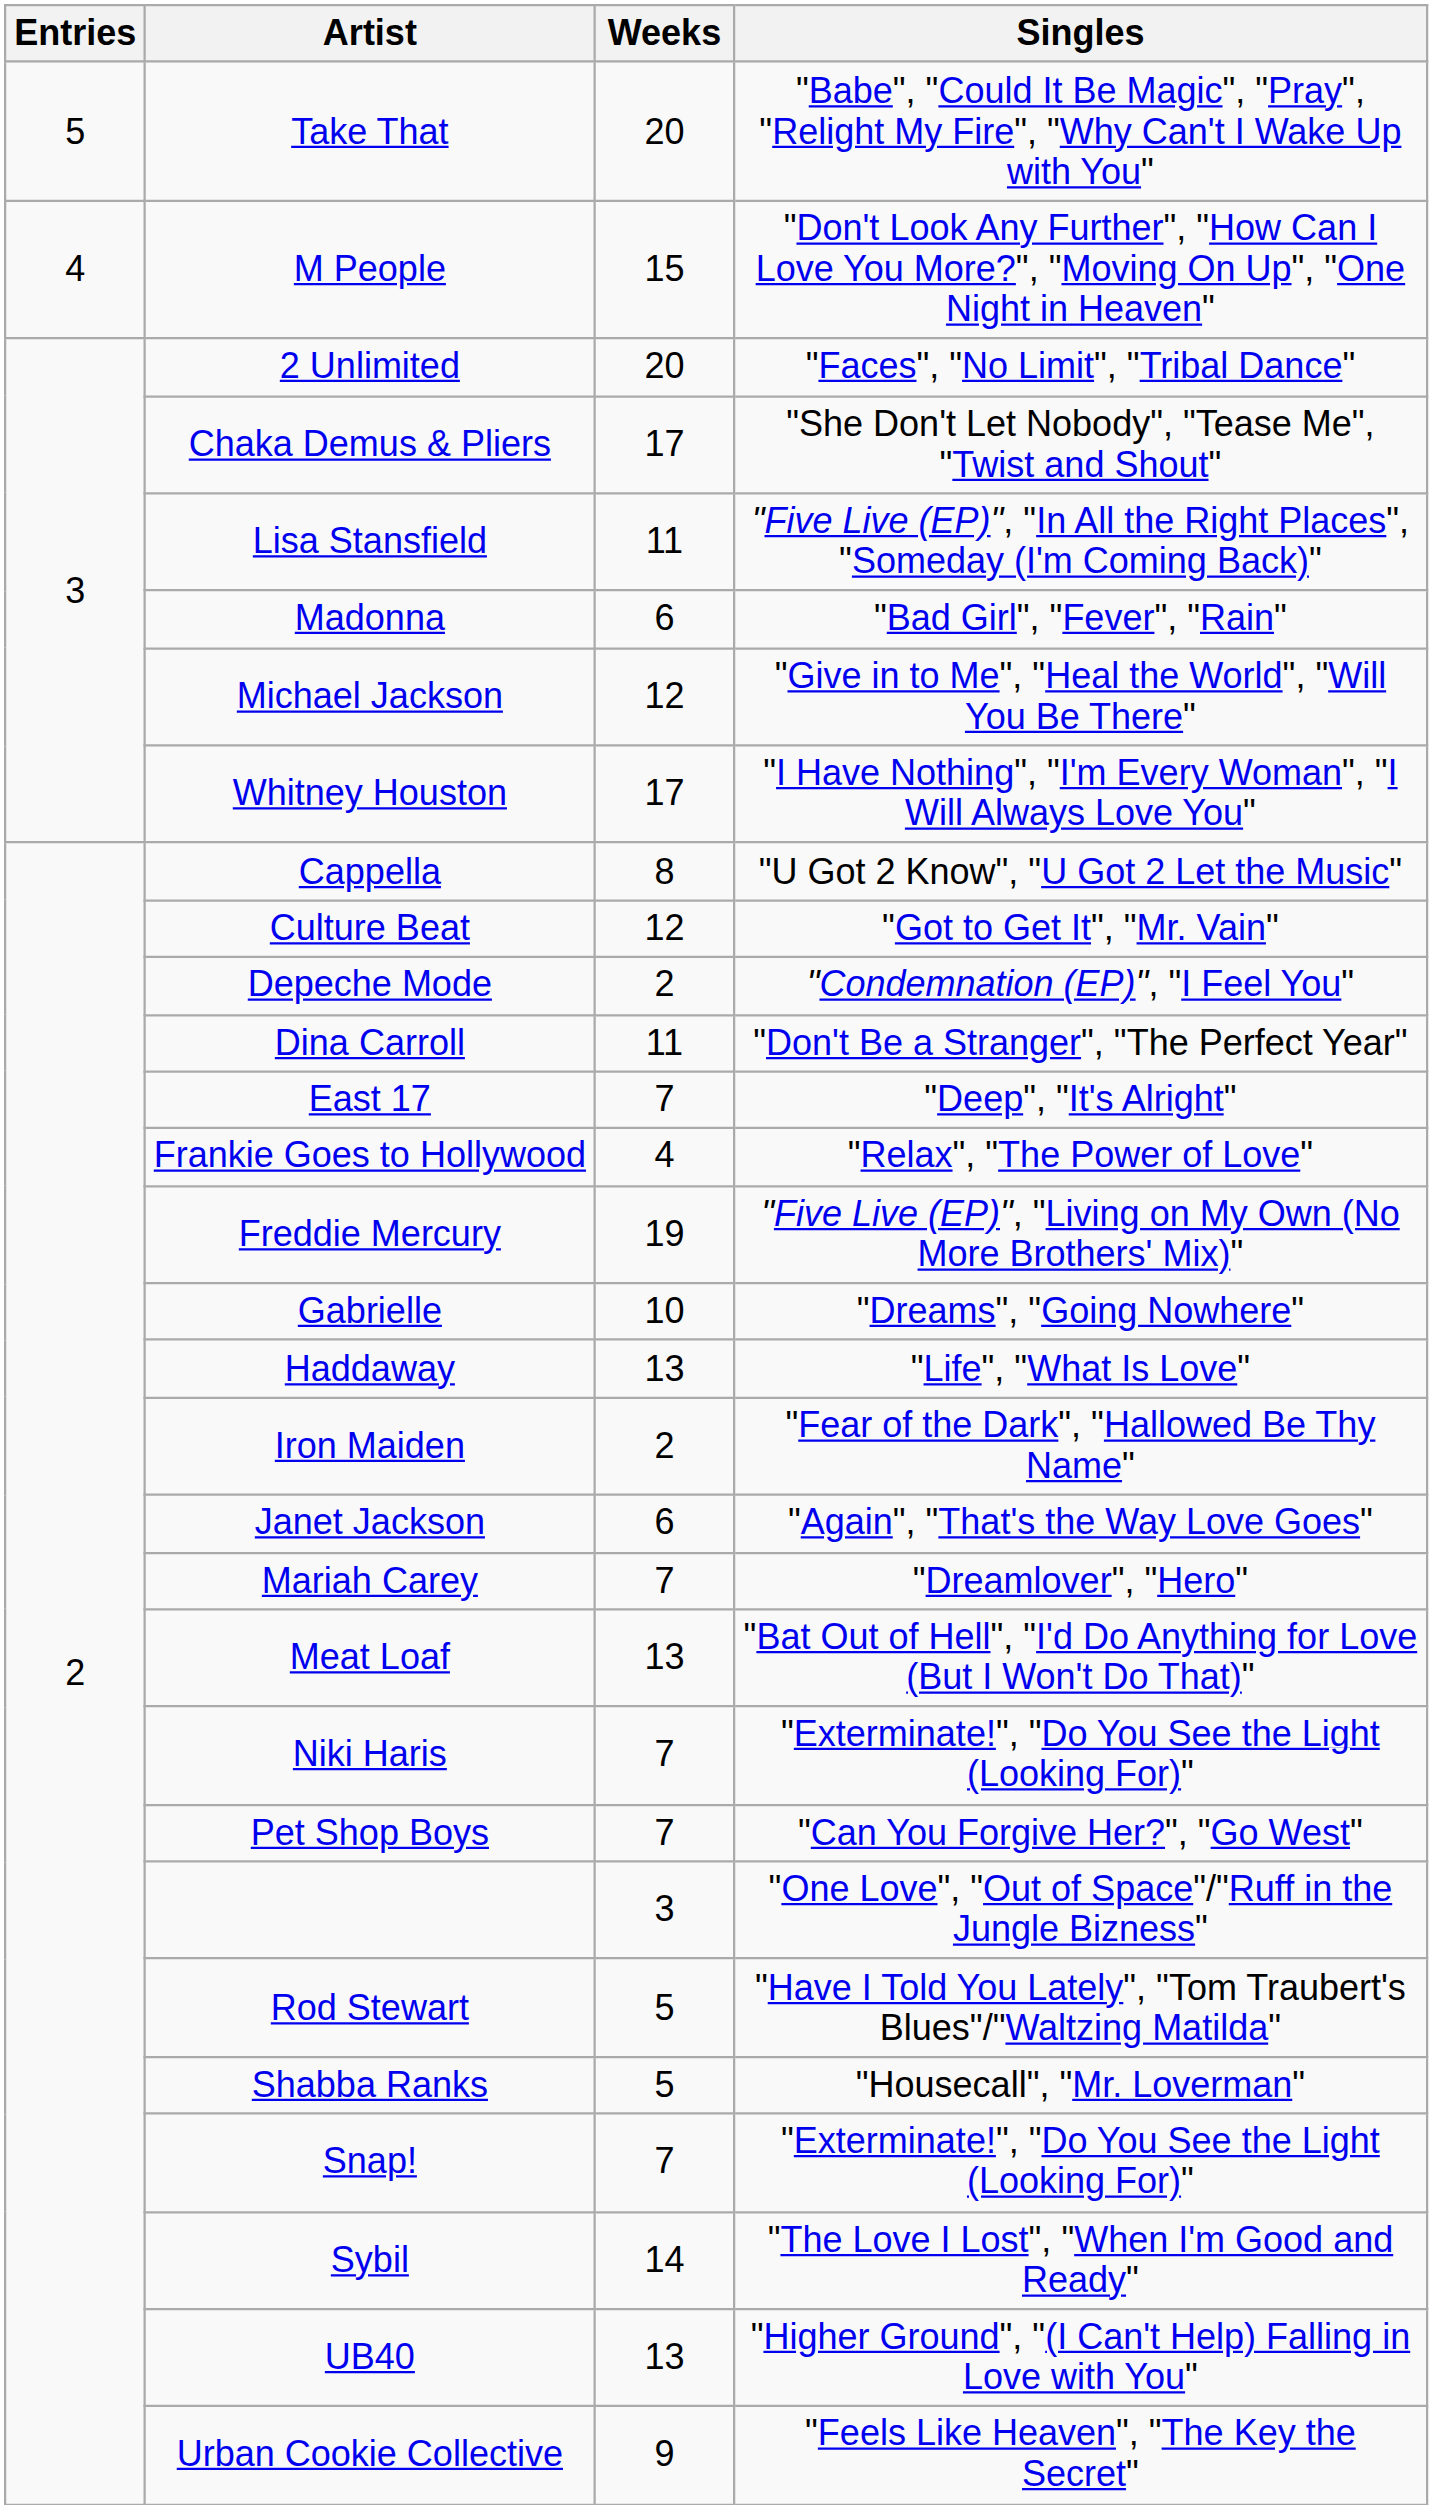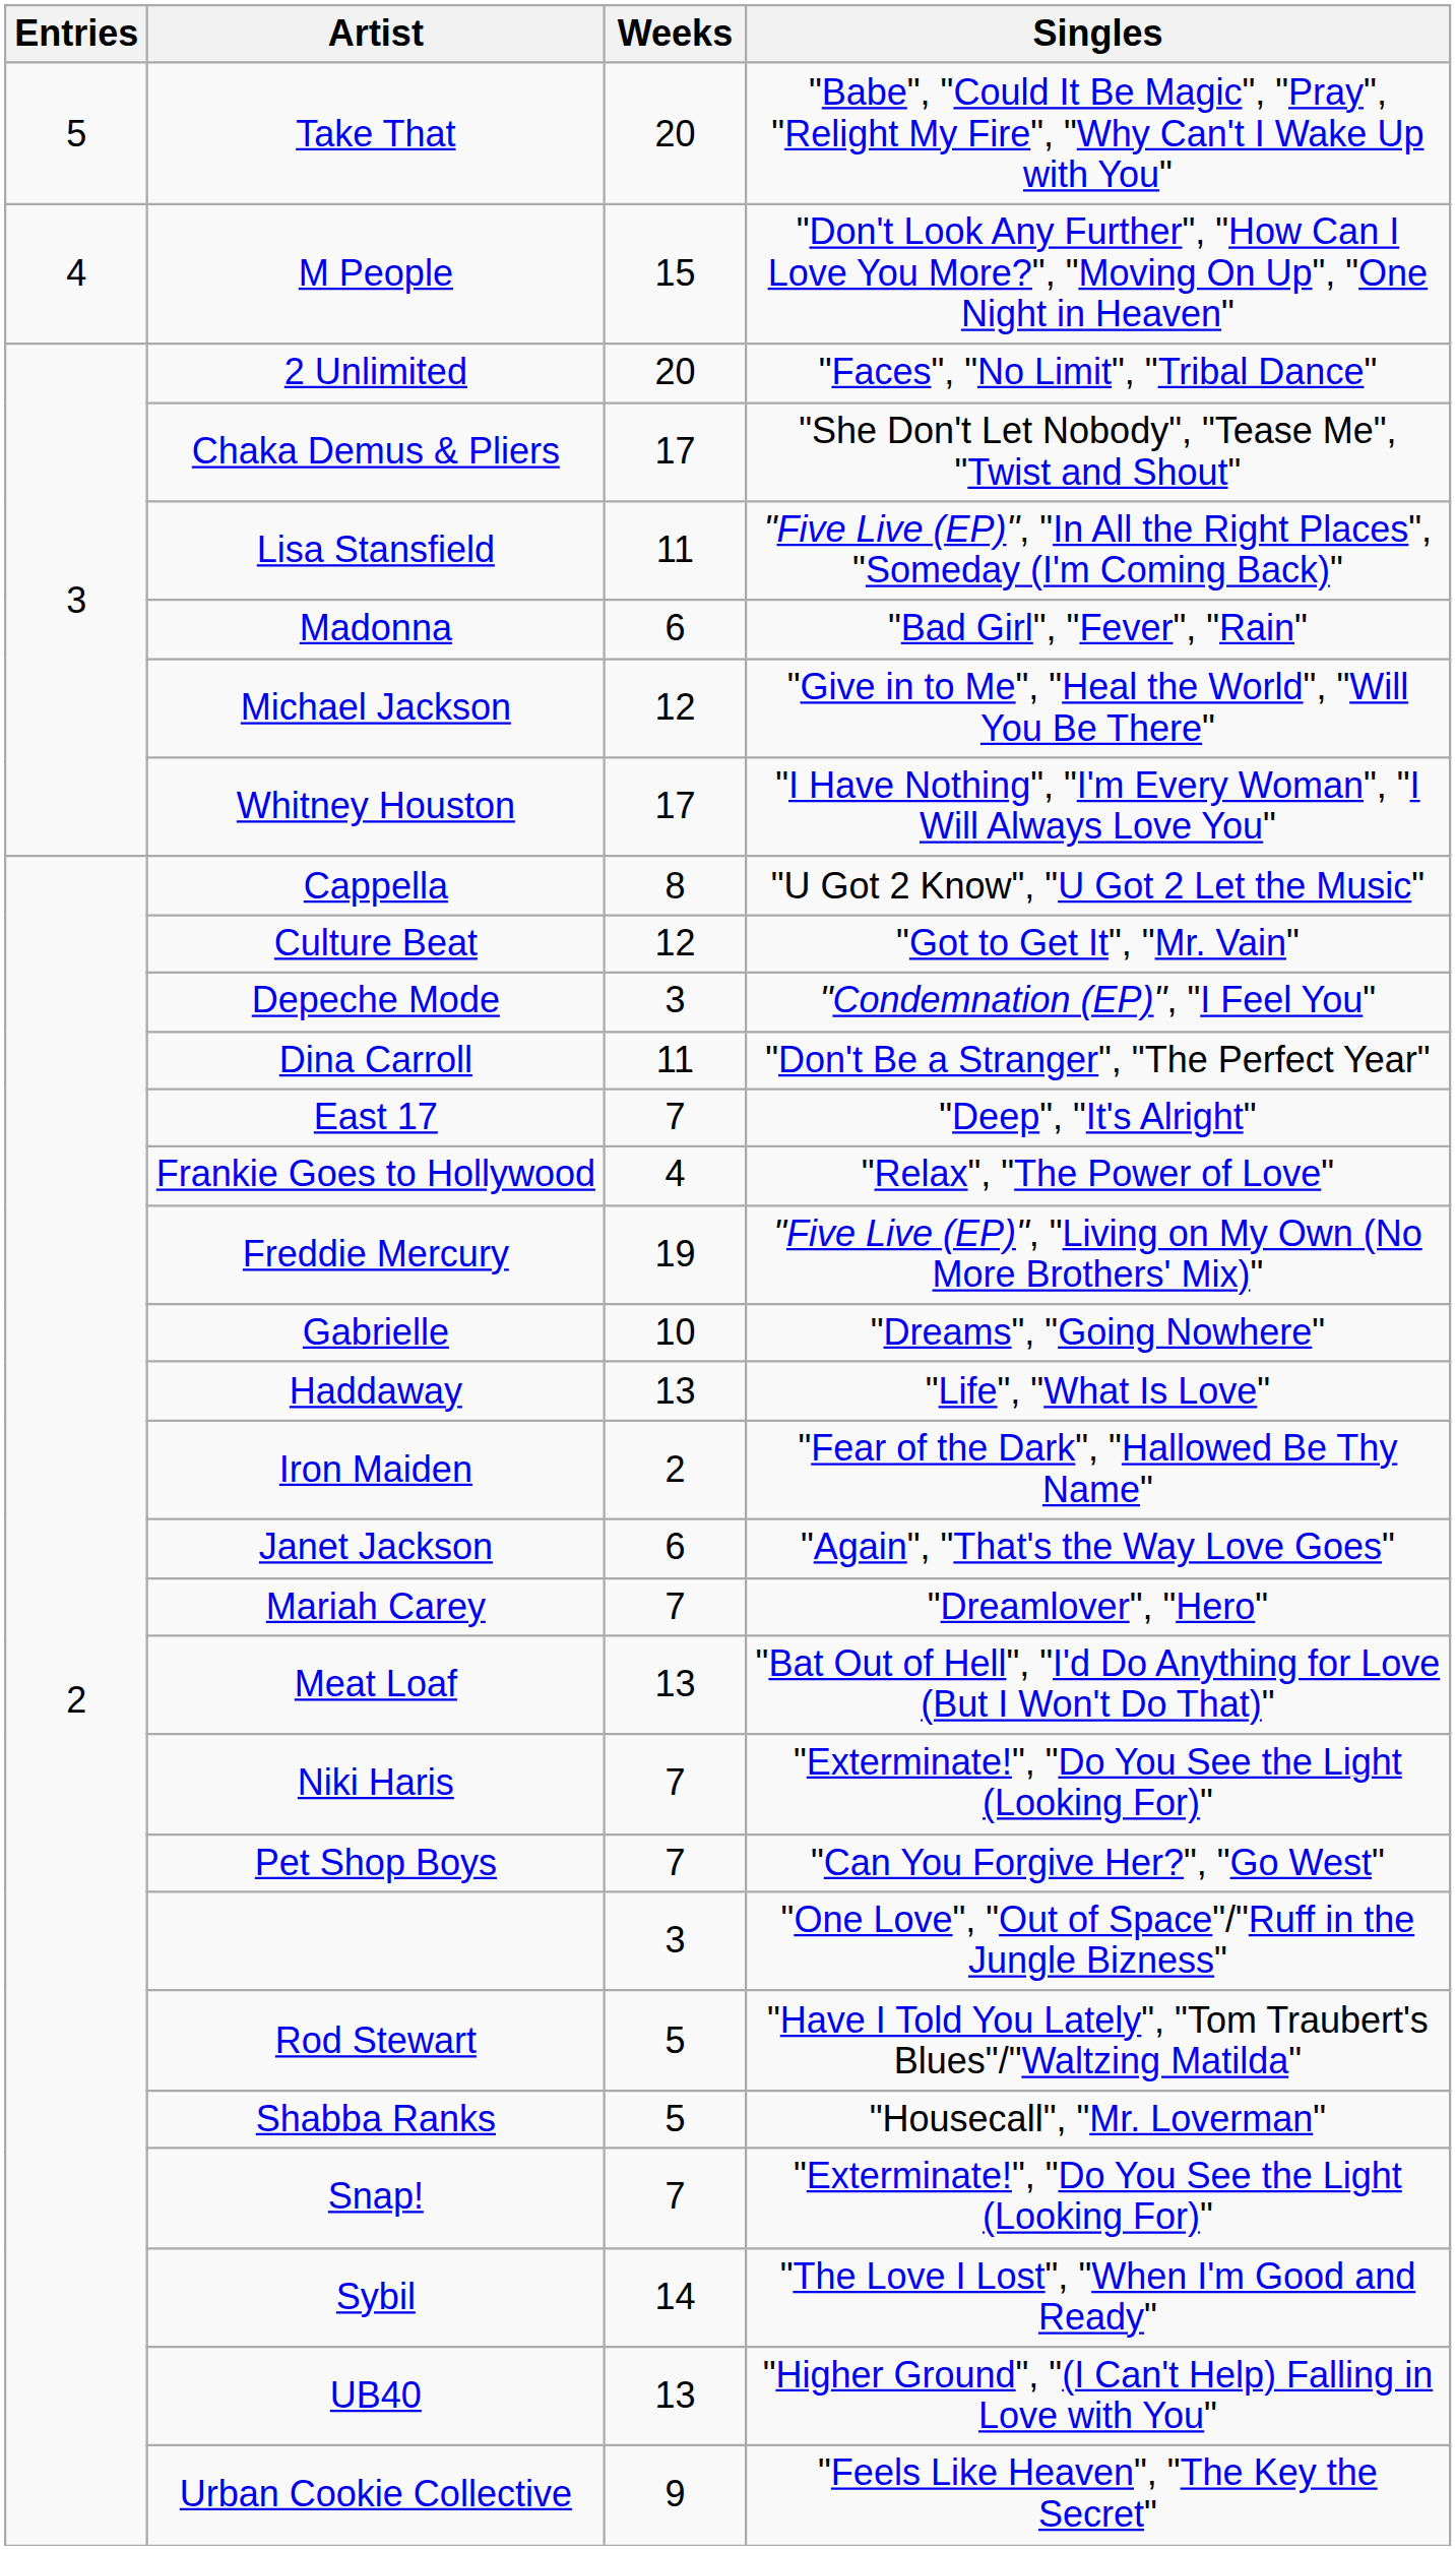Depeche Mode | Weeks: 2 -> 3
